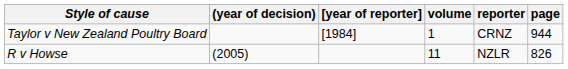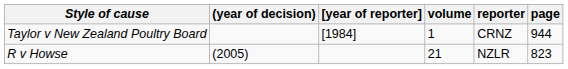R v Howse | volume: 11 -> 21
R v Howse | page: 826 -> 823
